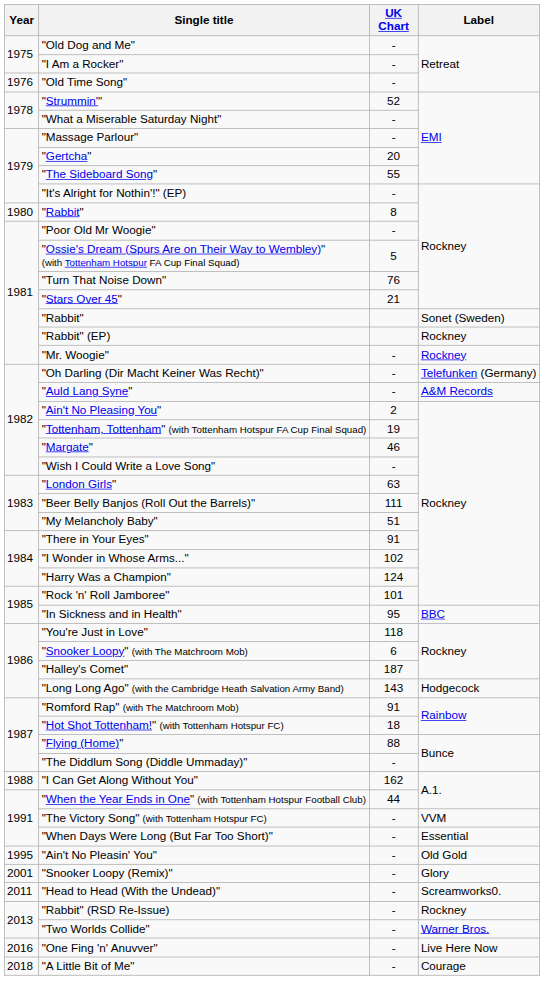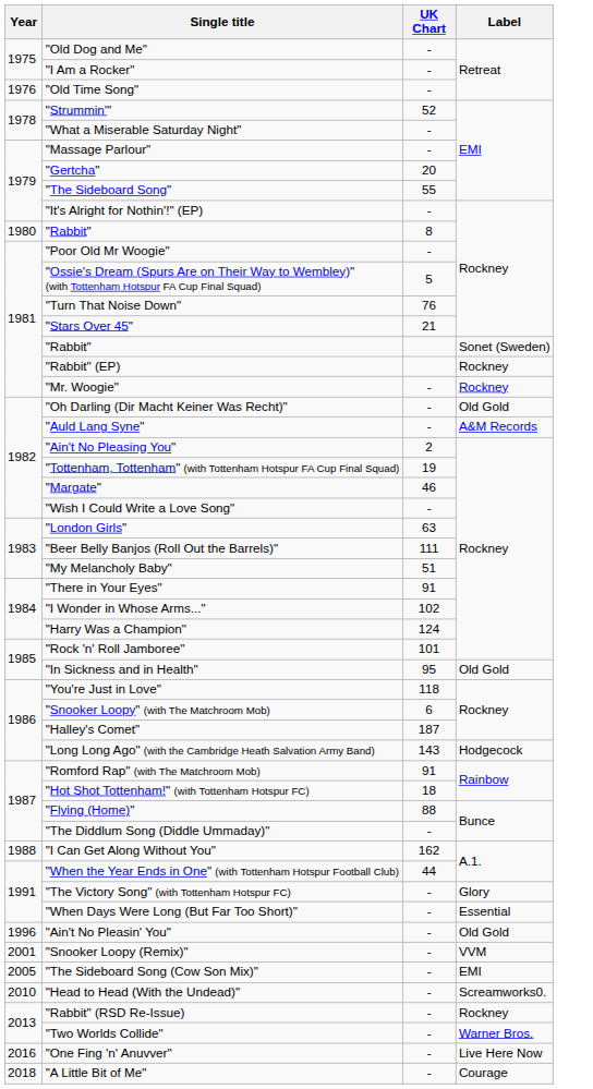"Oh Darling (Dir Macht Keiner Was Recht)" | Label: Telefunken (Germany) -> Old Gold
"In Sickness and in Health" | Label: BBC -> Old Gold
"The Victory Song" (with Tottenham Hotspur FC) | Label: VVM -> Glory
"Ain't No Pleasin' You" | Year: 1995 -> 1996
"Snooker Loopy (Remix)" | Label: Glory -> VVM
+ row: 2005 | "The Sideboard Song (Cow Son Mix)" | - | EMI
"Head to Head (With the Undead)" | Year: 2011 -> 2010
